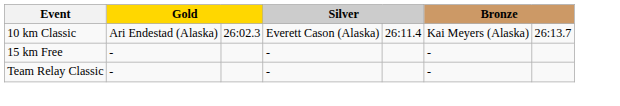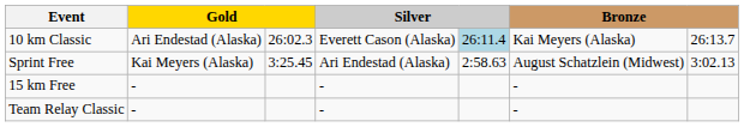10 km Classic | column 5: no background -> lightblue background
+ row: Sprint Free | Kai Meyers (Alaska) | 3:25.45 | Ari Endestad (Alaska) | 2:58.63 | August Schatzlein (Midwest) | 3:02.13
